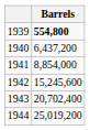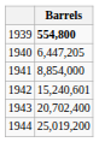1940 | Barrels: 6,437,200 -> 6,447,205
1942 | Barrels: 15,245,600 -> 15,240,601
